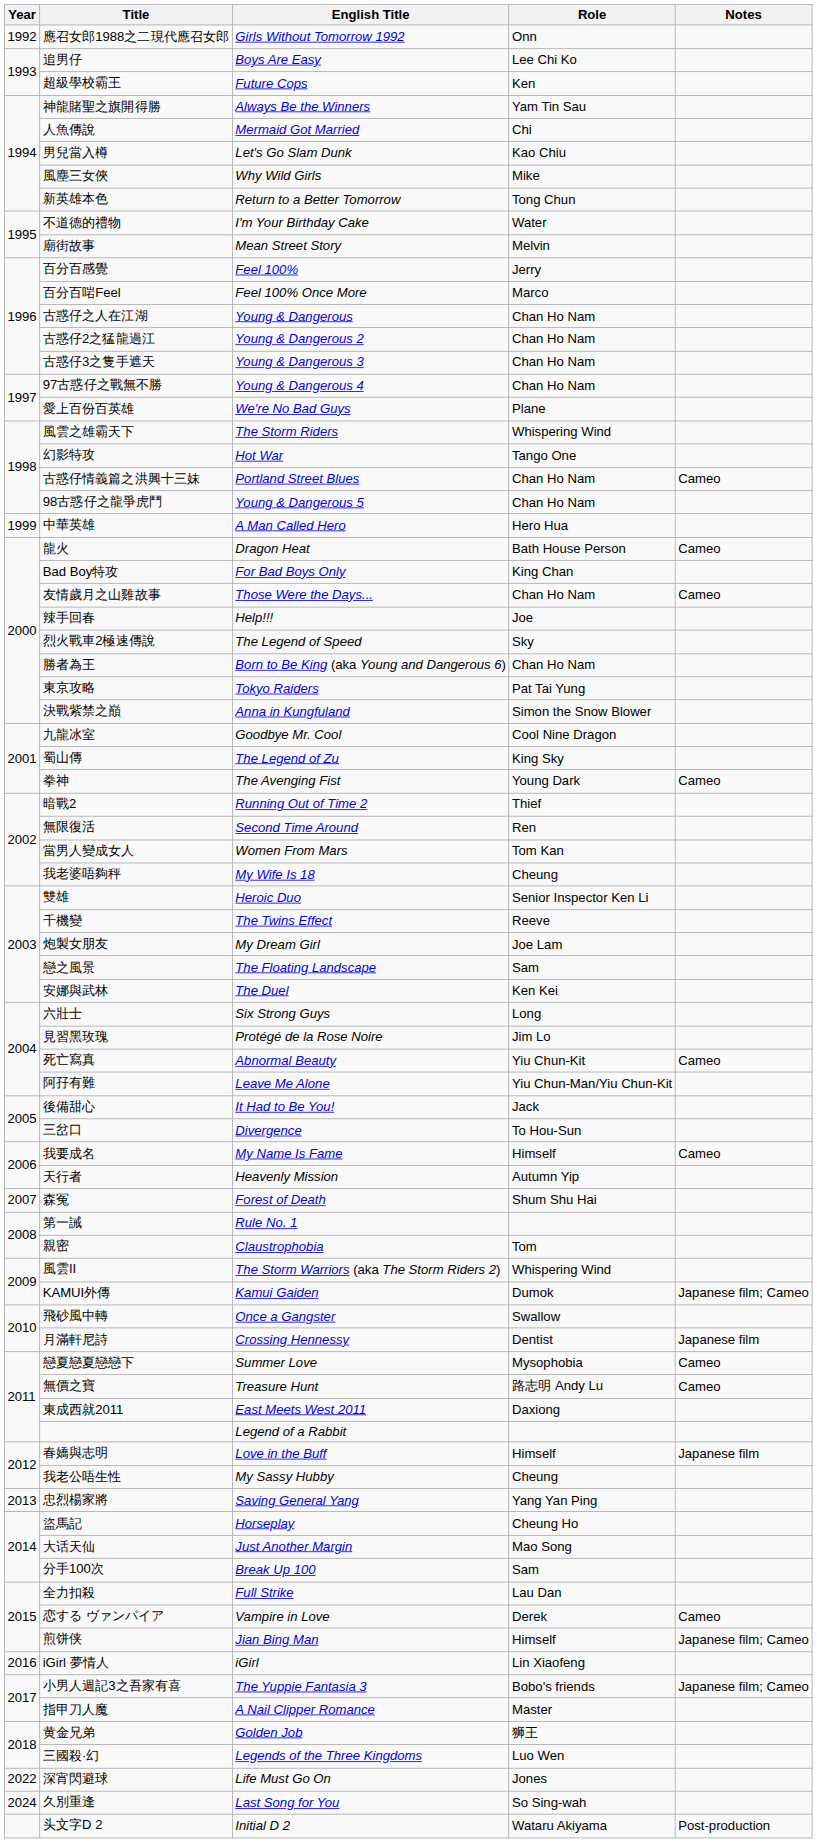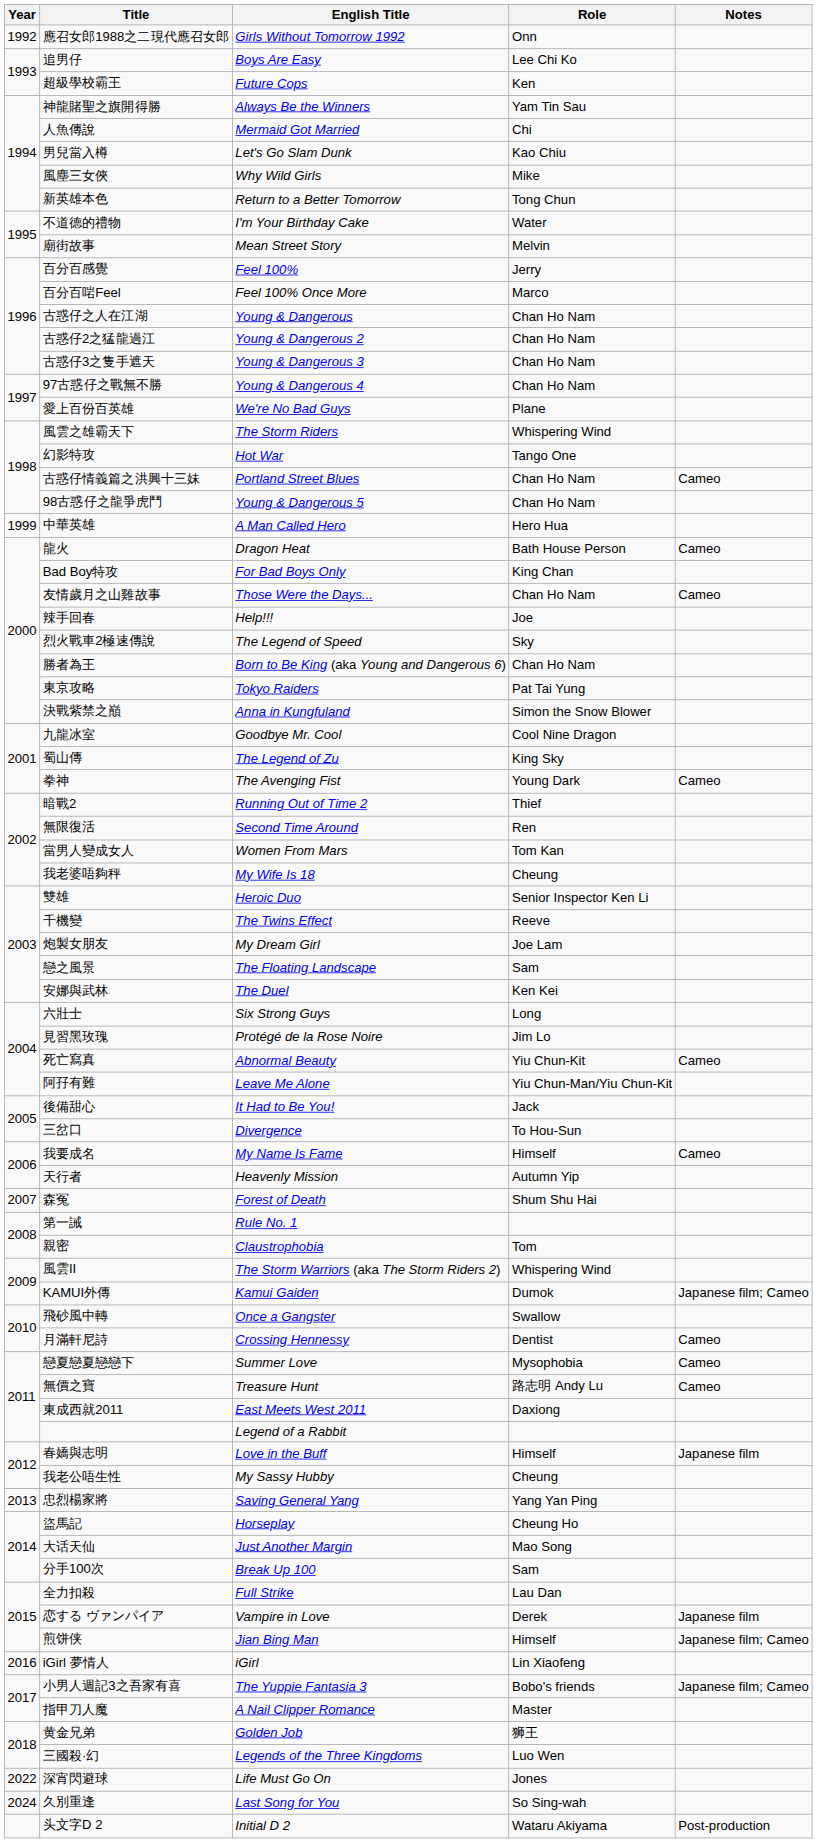月滿軒尼詩 | Notes: Japanese film -> Cameo
恋する ヴァンパイア | Notes: Cameo -> Japanese film
